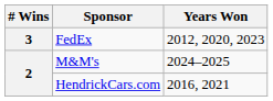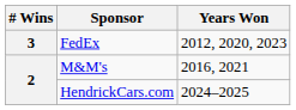M&M's | Years Won: 2024–2025 -> 2016, 2021
HendrickCars.com | Years Won: 2016, 2021 -> 2024–2025
